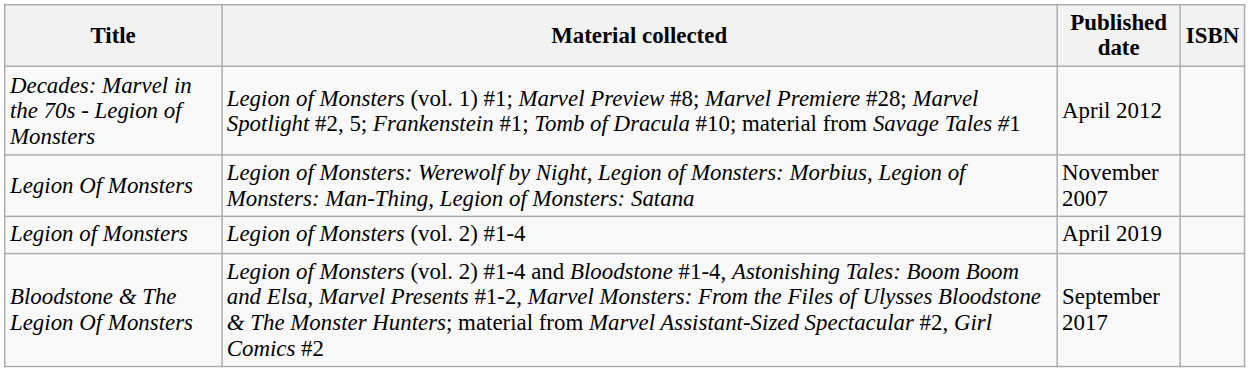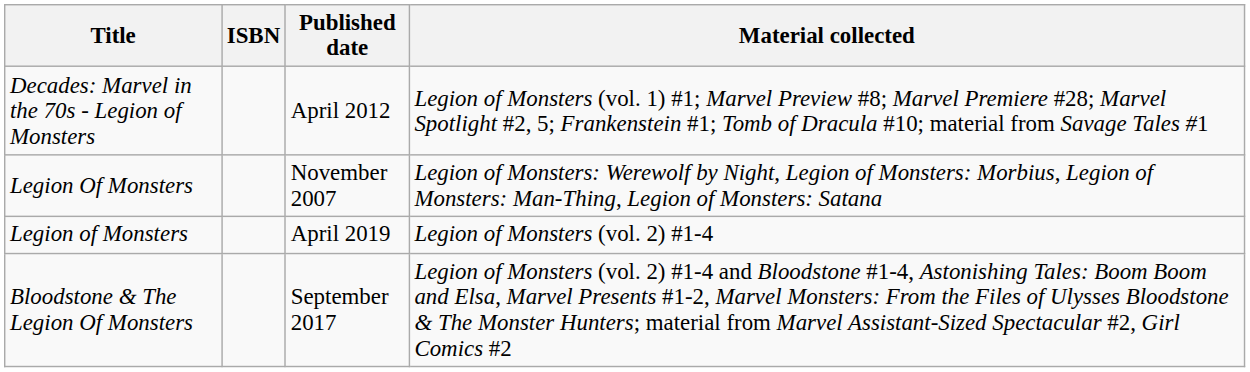columns swapped: Material collected <-> ISBN
